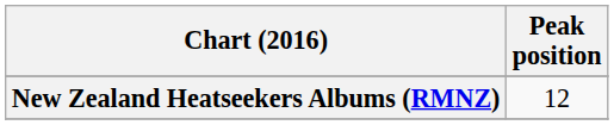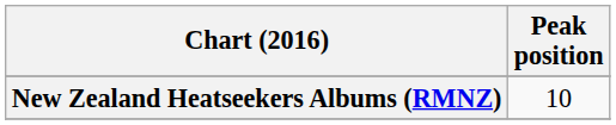New Zealand Heatseekers Albums (RMNZ) | Peak position: 12 -> 10
